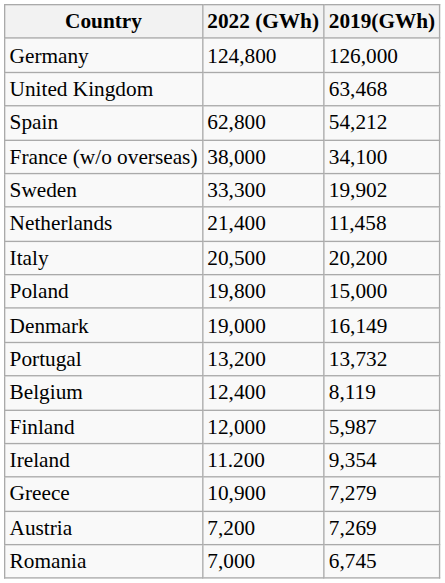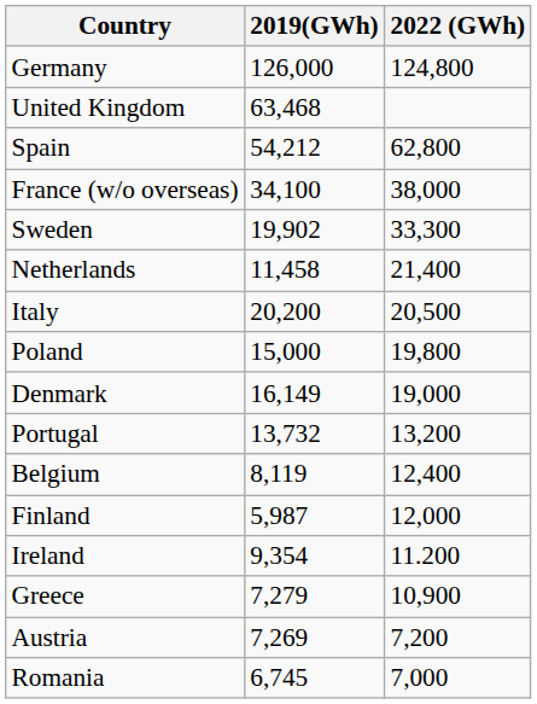columns swapped: 2019(GWh) <-> 2022 (GWh)
